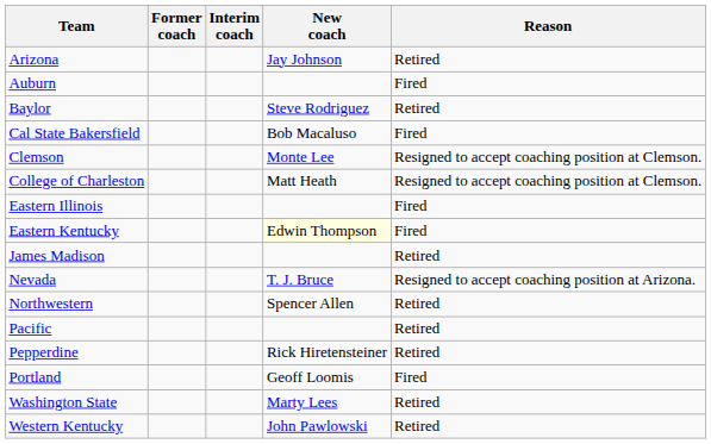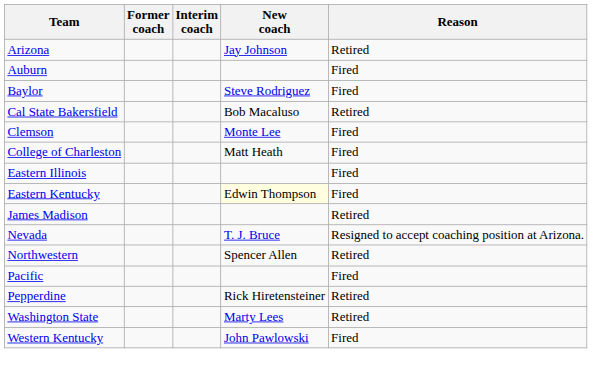Baylor | Reason: Retired -> Fired
Cal State Bakersfield | Reason: Fired -> Retired
Clemson | Reason: Resigned to accept coaching position at Clemson. -> Fired
College of Charleston | Reason: Resigned to accept coaching position at Clemson. -> Fired
Pacific | Reason: Retired -> Fired
- row: Portland | Geoff Loomis | Fired
Western Kentucky | Reason: Retired -> Fired
